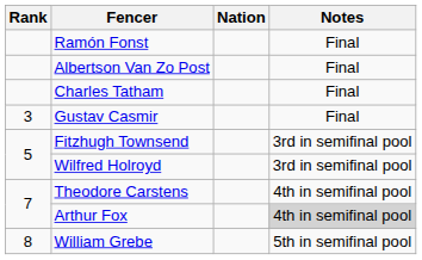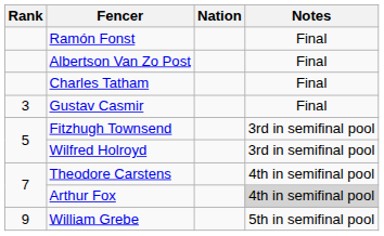William Grebe | Rank: 8 -> 9
